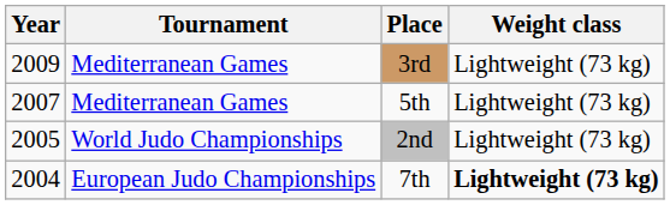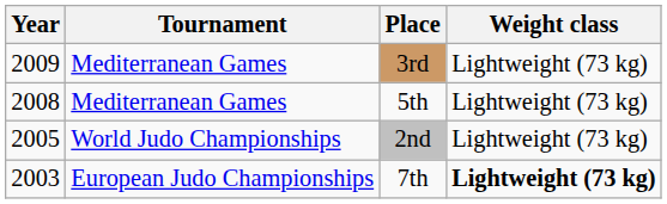5th | Year: 2007 -> 2008
7th | Year: 2004 -> 2003
